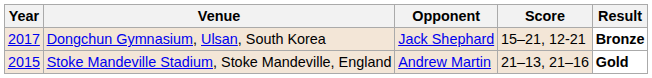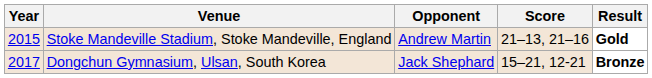rows swapped: Stoke Mandeville Stadium, Stoke Mandeville, England <-> Dongchun Gymnasium, Ulsan, South Korea
